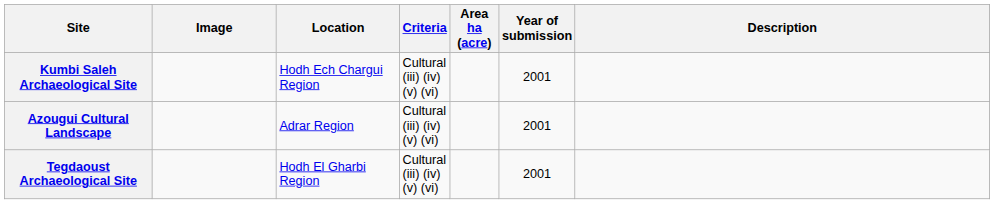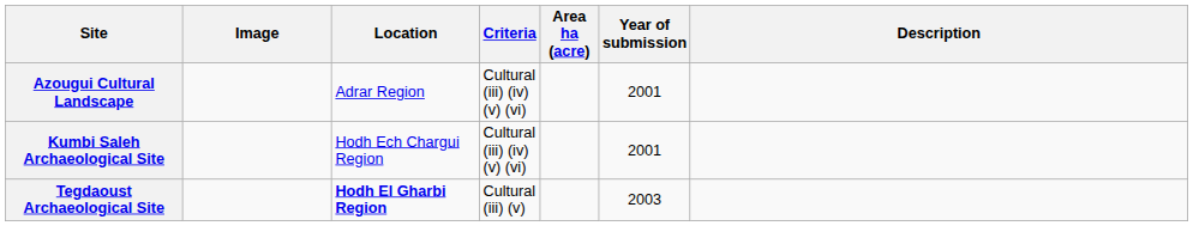rows swapped: Azougui Cultural Landscape <-> Kumbi Saleh Archaeological Site
Tegdaoust Archaeological Site | Location: normal -> bold
Tegdaoust Archaeological Site | Criteria: Cultural (iii) (iv) (v) (vi) -> Cultural (iii) (v)
Tegdaoust Archaeological Site | Year of submission: 2001 -> 2003
